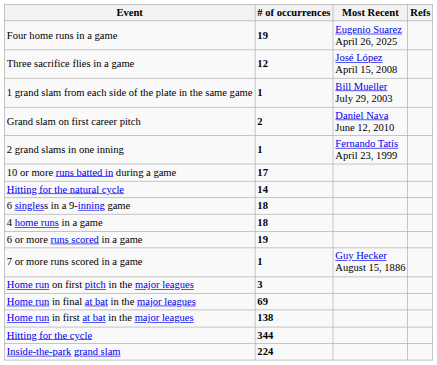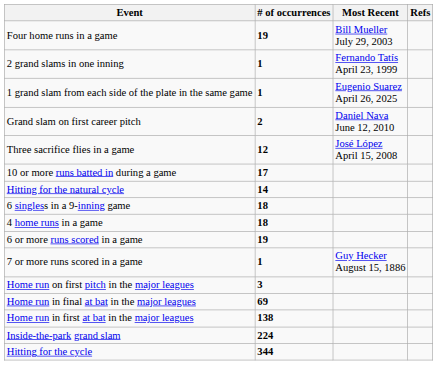Four home runs in a game | Most Recent: Eugenio Suarez April 26, 2025 -> Bill Mueller July 29, 2003
rows swapped: 2 grand slams in one inning <-> Three sacrifice flies in a game
1 grand slam from each side of the plate in the same game | Most Recent: Bill Mueller July 29, 2003 -> Eugenio Suarez April 26, 2025
rows swapped: Inside-the-park grand slam <-> Hitting for the cycle
